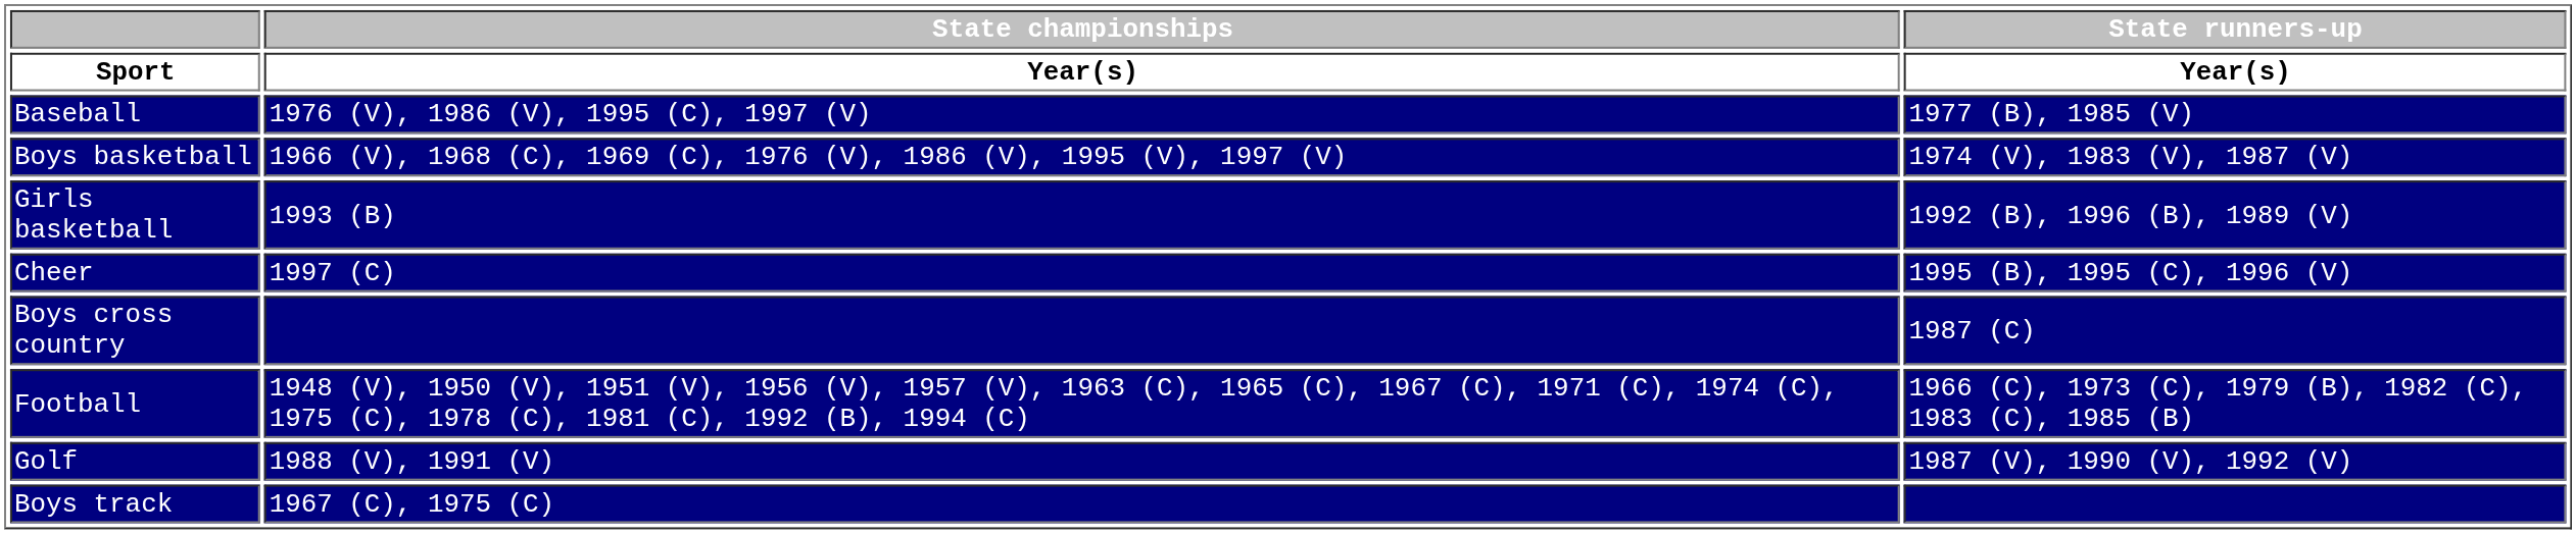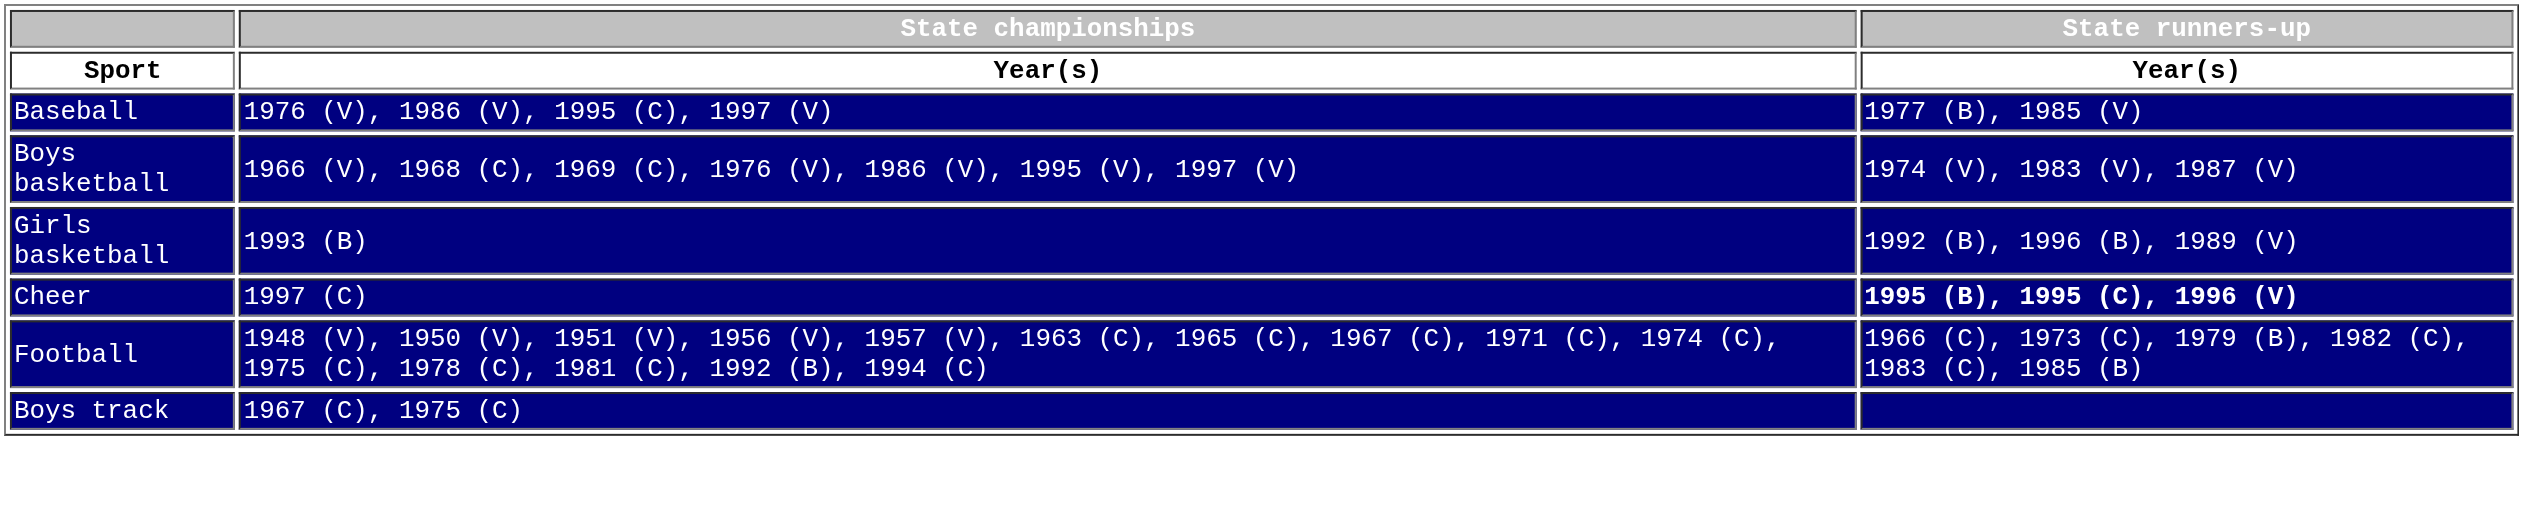Cheer | State runners-up / Year(s): normal -> bold
- row: Boys cross country | 1987 (C)
- row: Golf | 1988 (V), 1991 (V) | 1987 (V), 1990 (V), 1992 (V)
